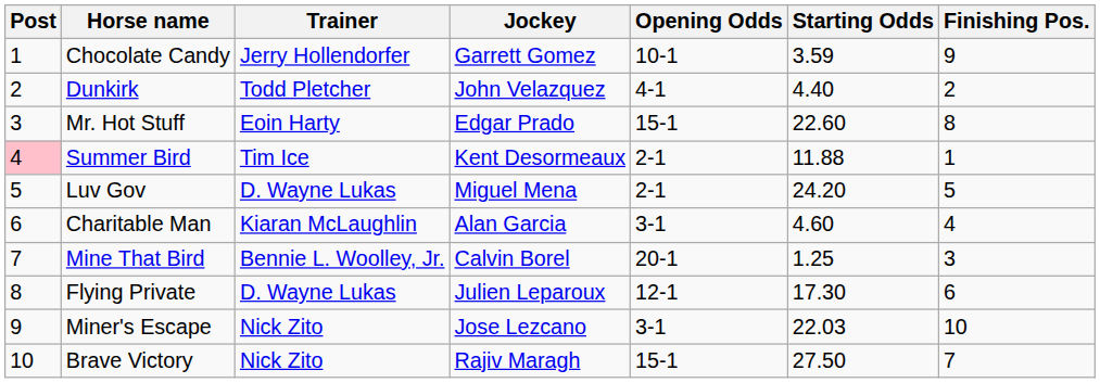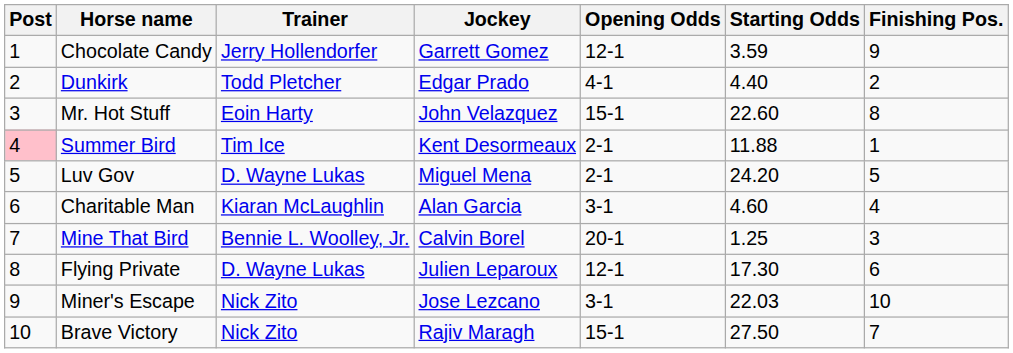Chocolate Candy | Opening Odds: 10-1 -> 12-1
Dunkirk | Jockey: John Velazquez -> Edgar Prado
Mr. Hot Stuff | Jockey: Edgar Prado -> John Velazquez
